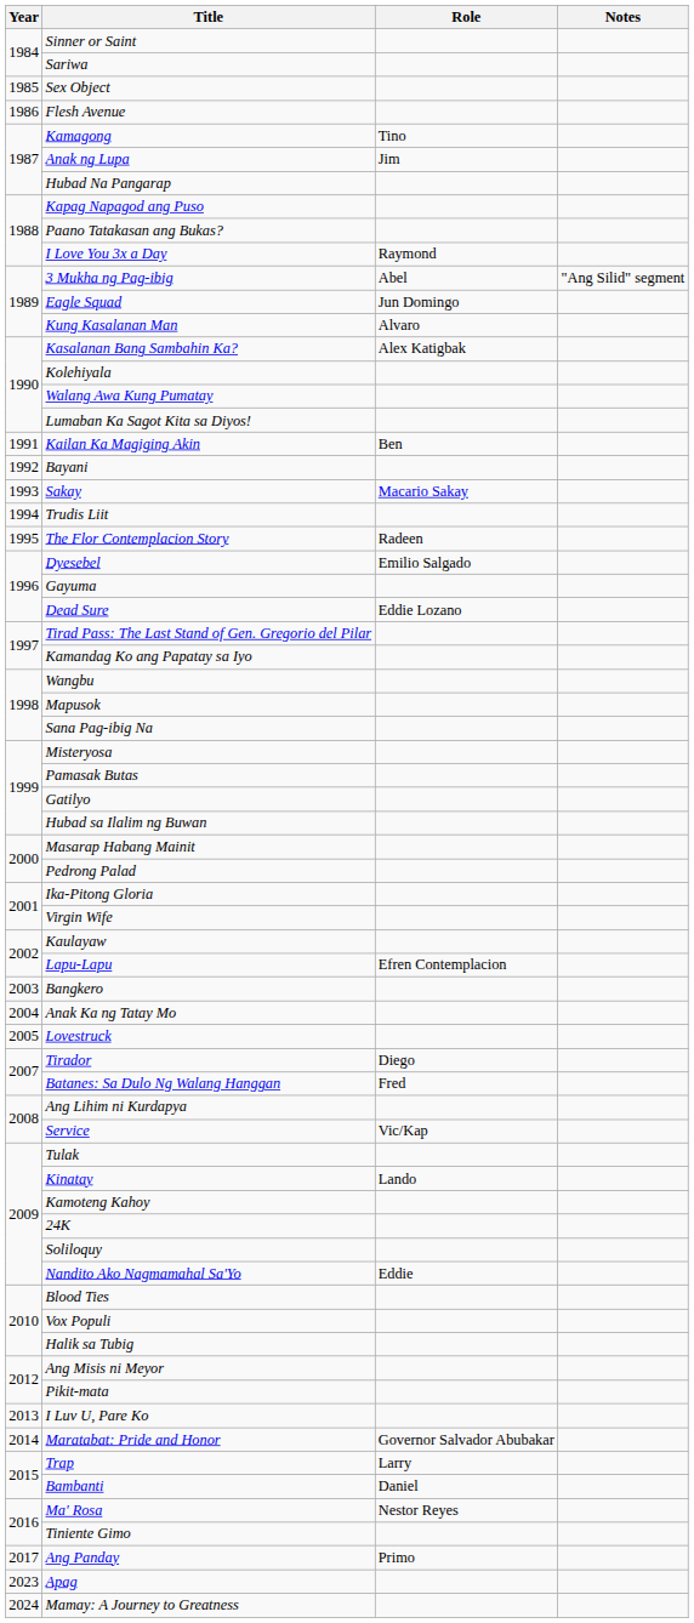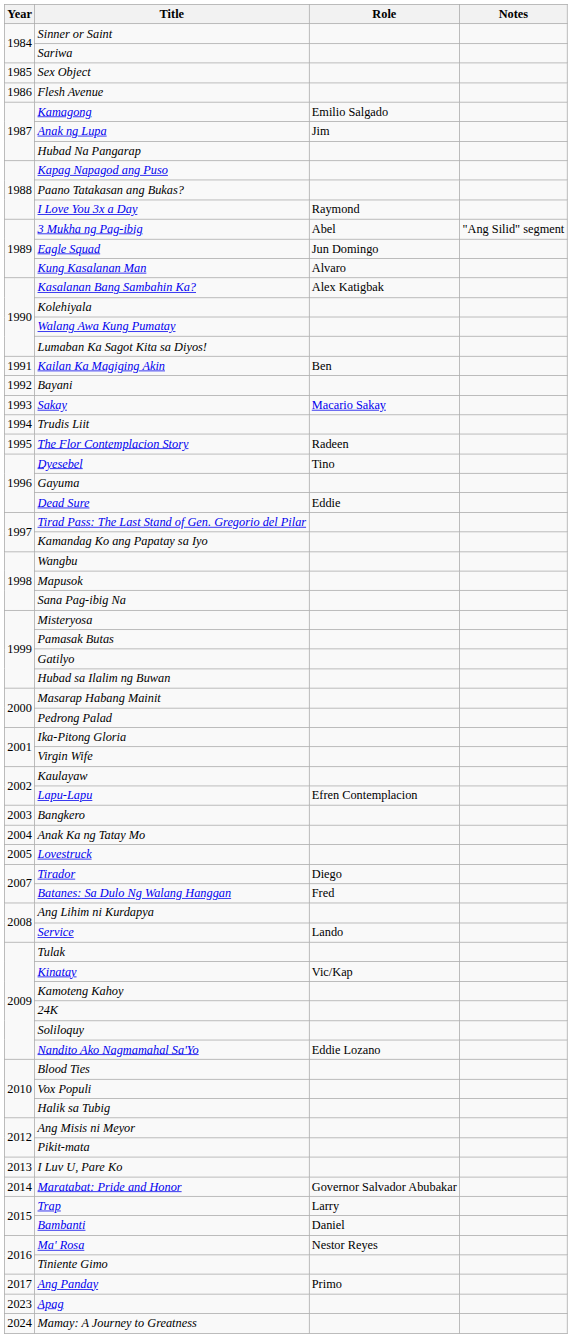Kamagong | Role: Tino -> Emilio Salgado
Dyesebel | Role: Emilio Salgado -> Tino
Dead Sure | Role: Eddie Lozano -> Eddie
Service | Role: Vic/Kap -> Lando
Kinatay | Role: Lando -> Vic/Kap
Nandito Ako Nagmamahal Sa'Yo | Role: Eddie -> Eddie Lozano
